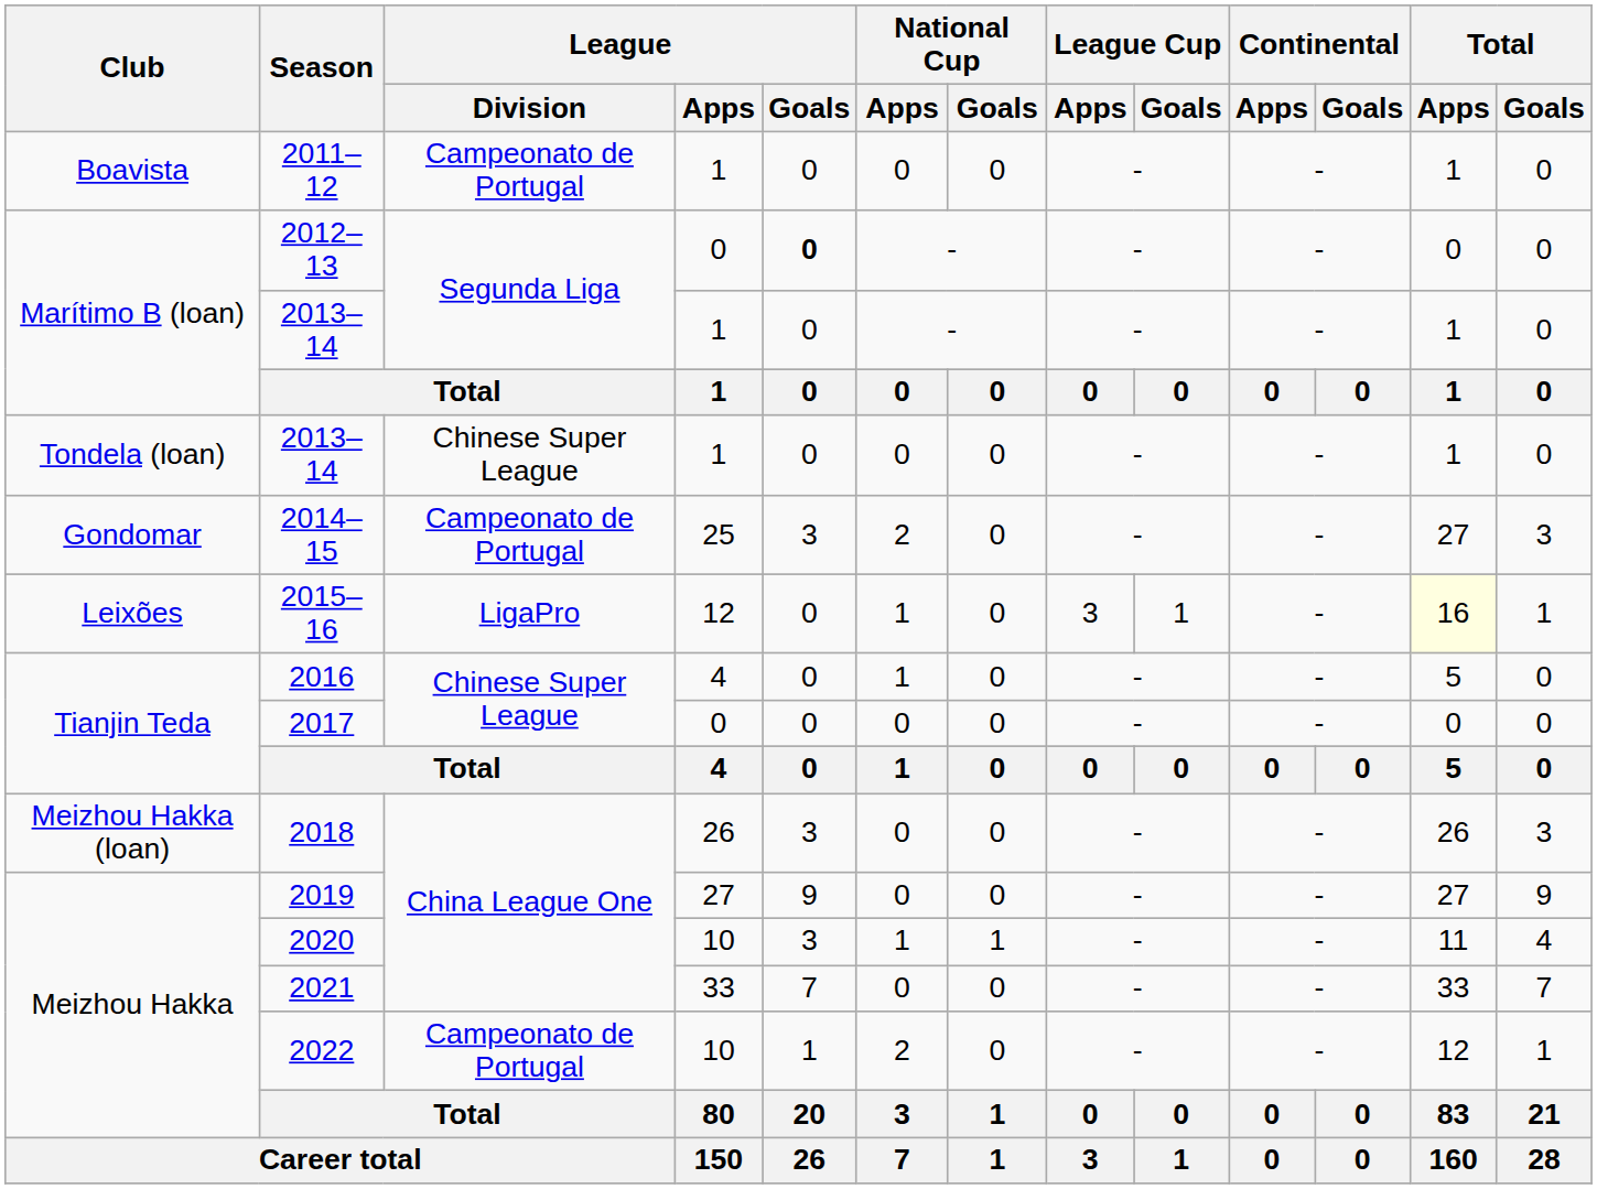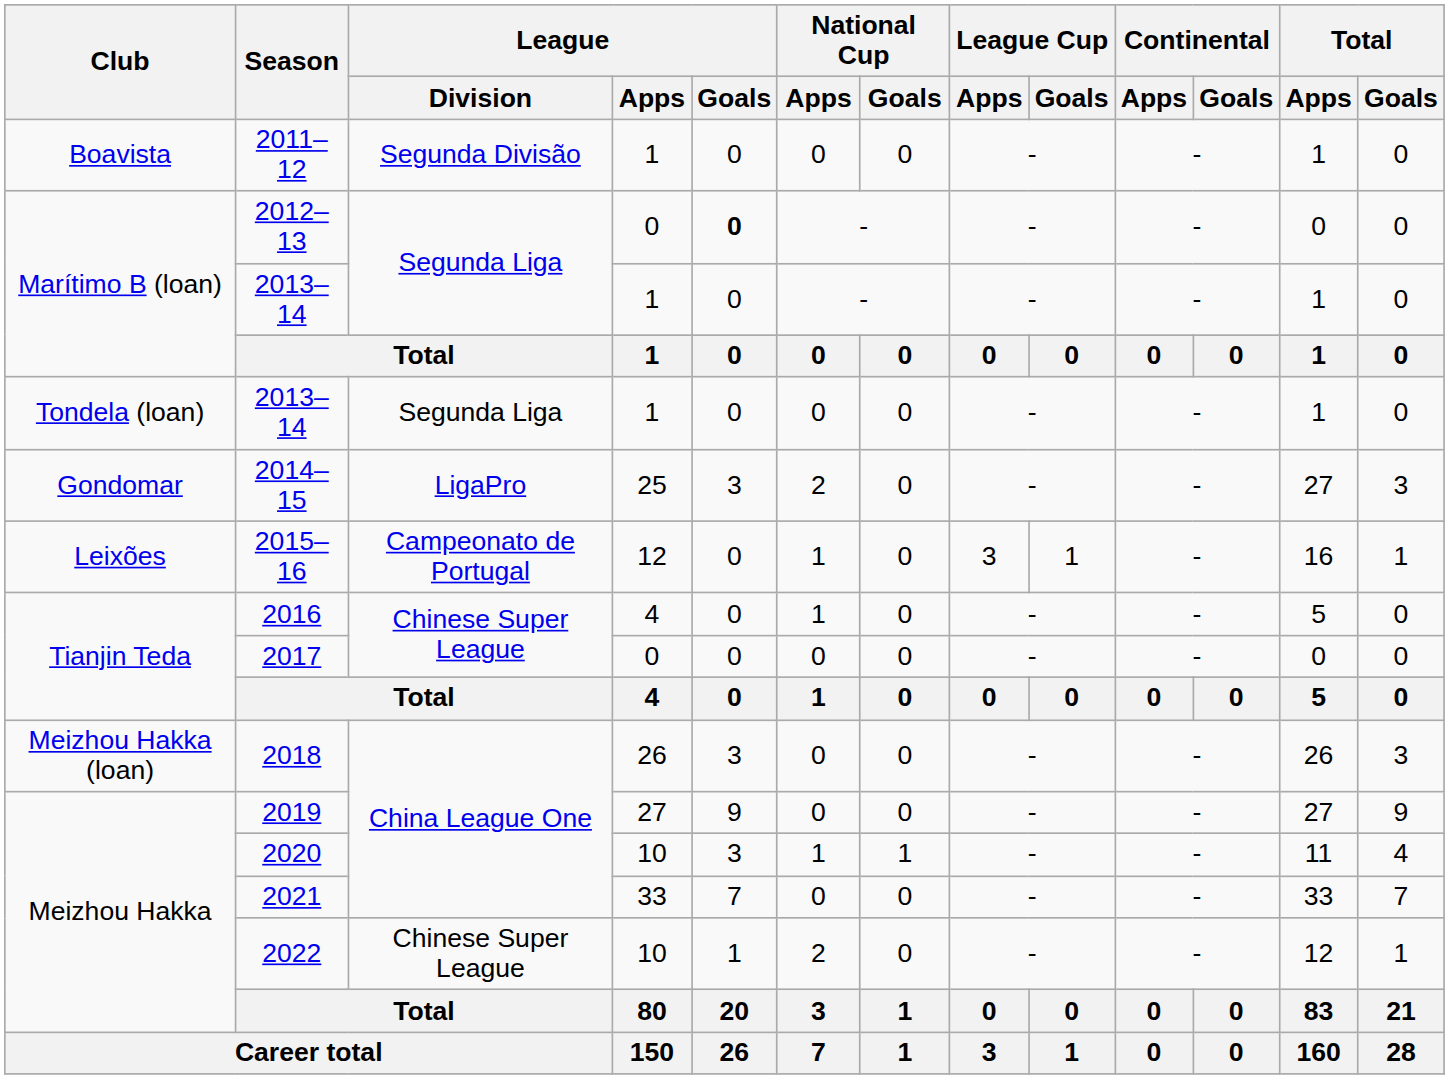2011–12 | League / Division: Campeonato de Portugal -> Segunda Divisão
Tondela (loan) / 2013–14 | League / Division: Chinese Super League -> Segunda Liga
2014–15 | League / Division: Campeonato de Portugal -> LigaPro
2015–16 | League / Division: LigaPro -> Campeonato de Portugal
2015–16 | Total / Apps: lightyellow background -> no background
2022 | League / Division: Campeonato de Portugal -> Chinese Super League
